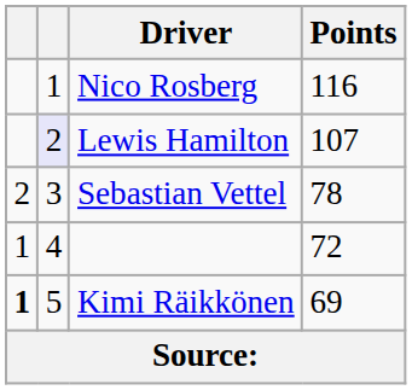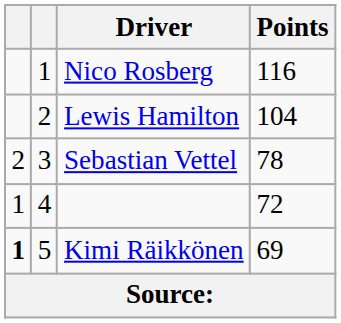Lewis Hamilton | column 2: lavender background -> no background
Lewis Hamilton | Points: 107 -> 104
